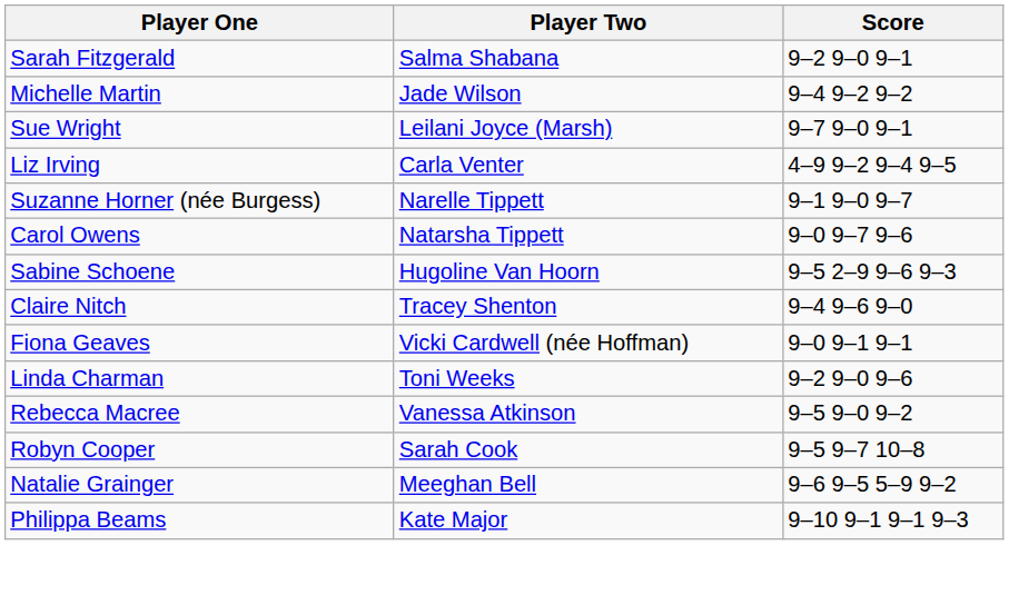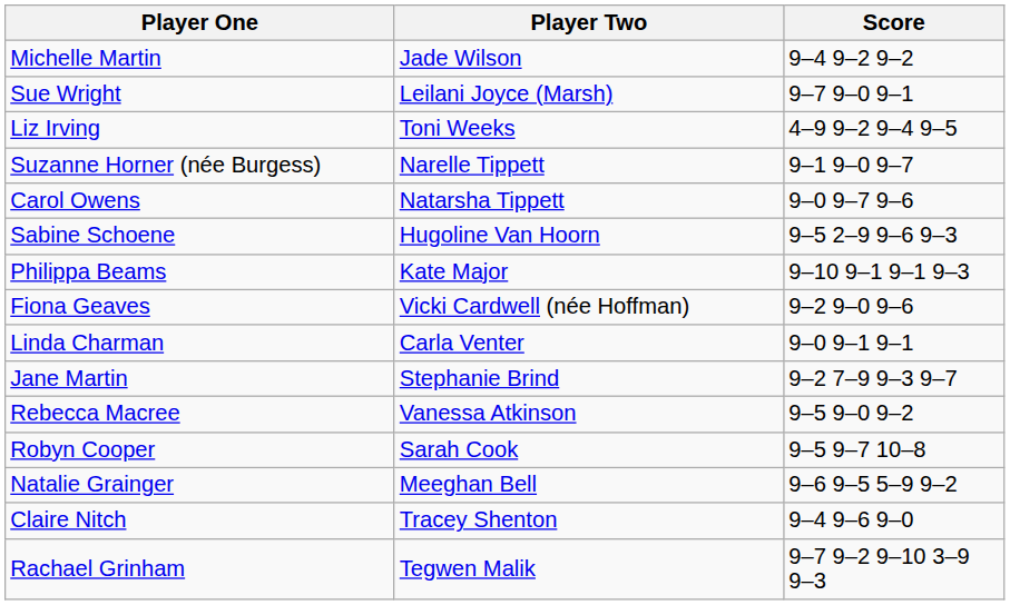- row: Sarah Fitzgerald | Salma Shabana | 9–2 9–0 9–1
Liz Irving | Player Two: Carla Venter -> Toni Weeks
rows swapped: Claire Nitch <-> Philippa Beams
Fiona Geaves | Score: 9–0 9–1 9–1 -> 9–2 9–0 9–6
Linda Charman | Player Two: Toni Weeks -> Carla Venter
Linda Charman | Score: 9–2 9–0 9–6 -> 9–0 9–1 9–1
+ row: Jane Martin | Stephanie Brind | 9–2 7–9 9–3 9–7
+ row: Rachael Grinham | Tegwen Malik | 9–7 9–2 9–10 3–9 9–3
